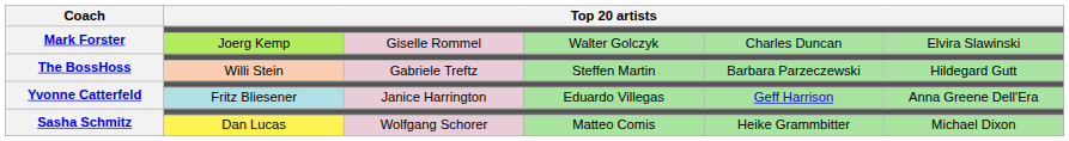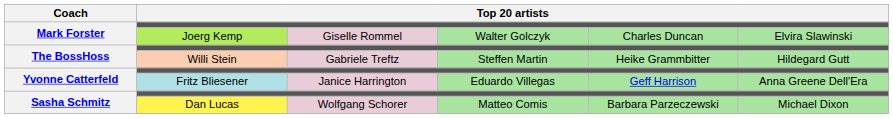Willi Stein | column 5: Barbara Parzeczewski -> Heike Grammbitter
Dan Lucas | column 5: Heike Grammbitter -> Barbara Parzeczewski
